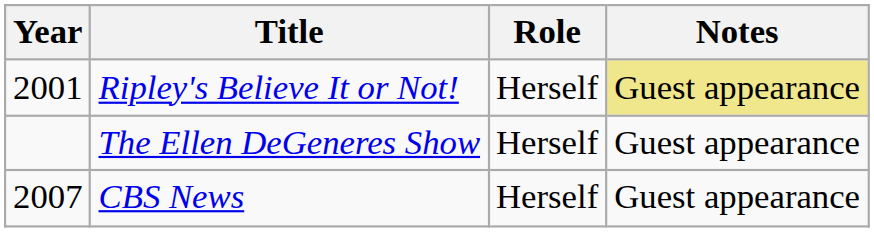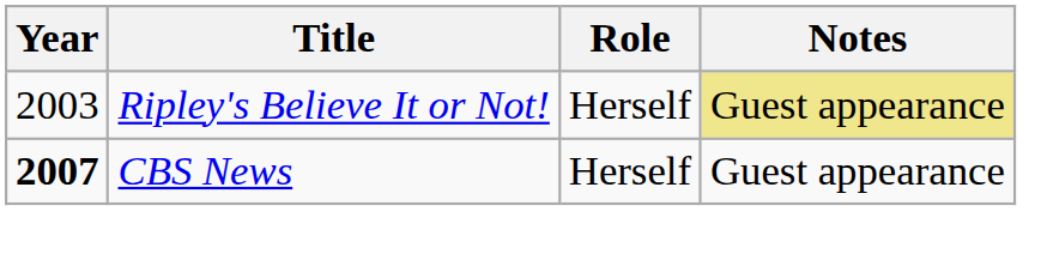Ripley's Believe It or Not! | Year: 2001 -> 2003
- row: The Ellen DeGeneres Show | Herself | Guest appearance
CBS News | Year: normal -> bold
